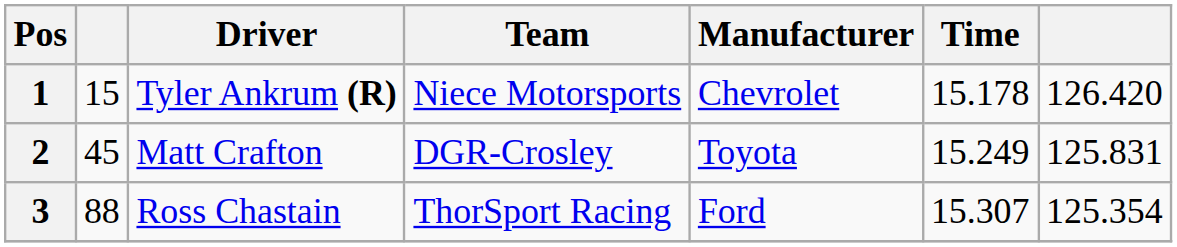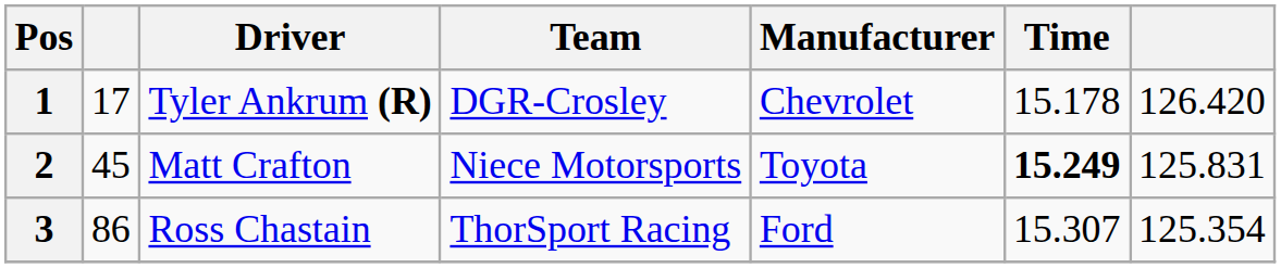1 | column 2: 15 -> 17
1 | Team: Niece Motorsports -> DGR-Crosley
2 | Team: DGR-Crosley -> Niece Motorsports
2 | Time: normal -> bold
3 | column 2: 88 -> 86
